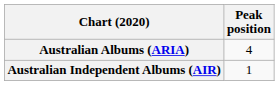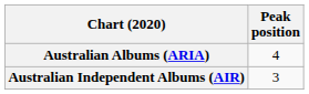Australian Independent Albums (AIR) | Peak position: 1 -> 3
